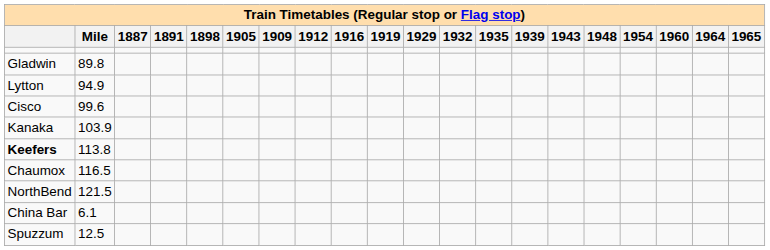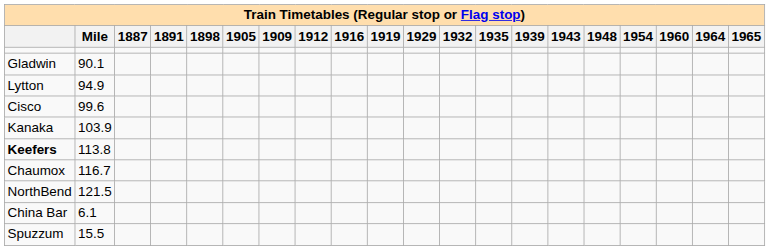Gladwin | Mile: 89.8 -> 90.1
Chaumox | Mile: 116.5 -> 116.7
Spuzzum | Mile: 12.5 -> 15.5
